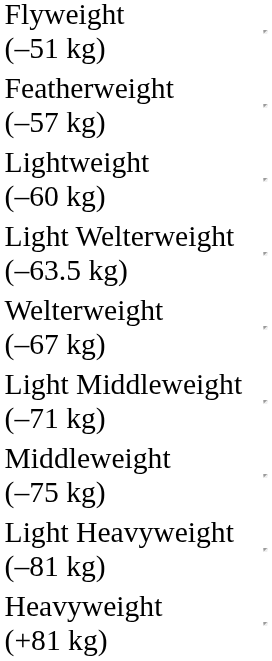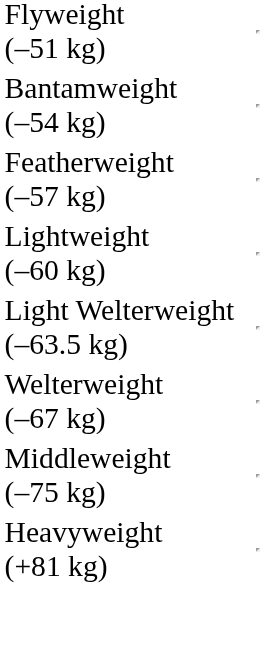+ row: Bantamweight (–54 kg)
- row: Light Middleweight (–71 kg)
- row: Light Heavyweight (–81 kg)
